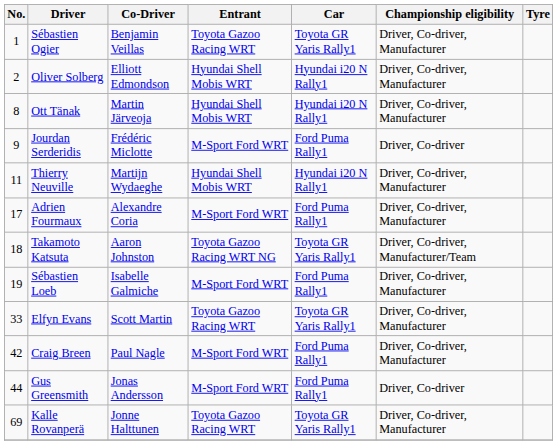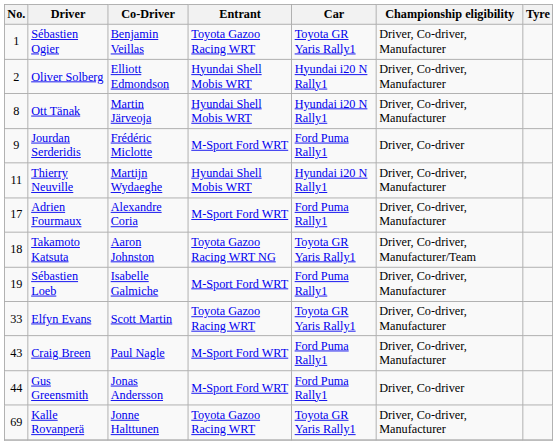Craig Breen | No.: 42 -> 43
